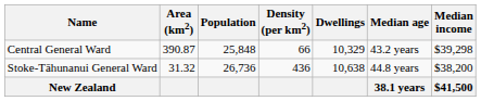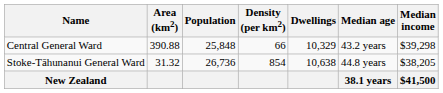Central General Ward | Area (km2): 390.87 -> 390.88
Stoke-Tāhunanui General Ward | Density (per km2): 436 -> 854
Stoke-Tāhunanui General Ward | Median income: $38,200 -> $38,205
